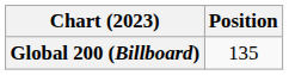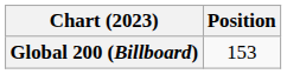Global 200 (Billboard) | Position: 135 -> 153
